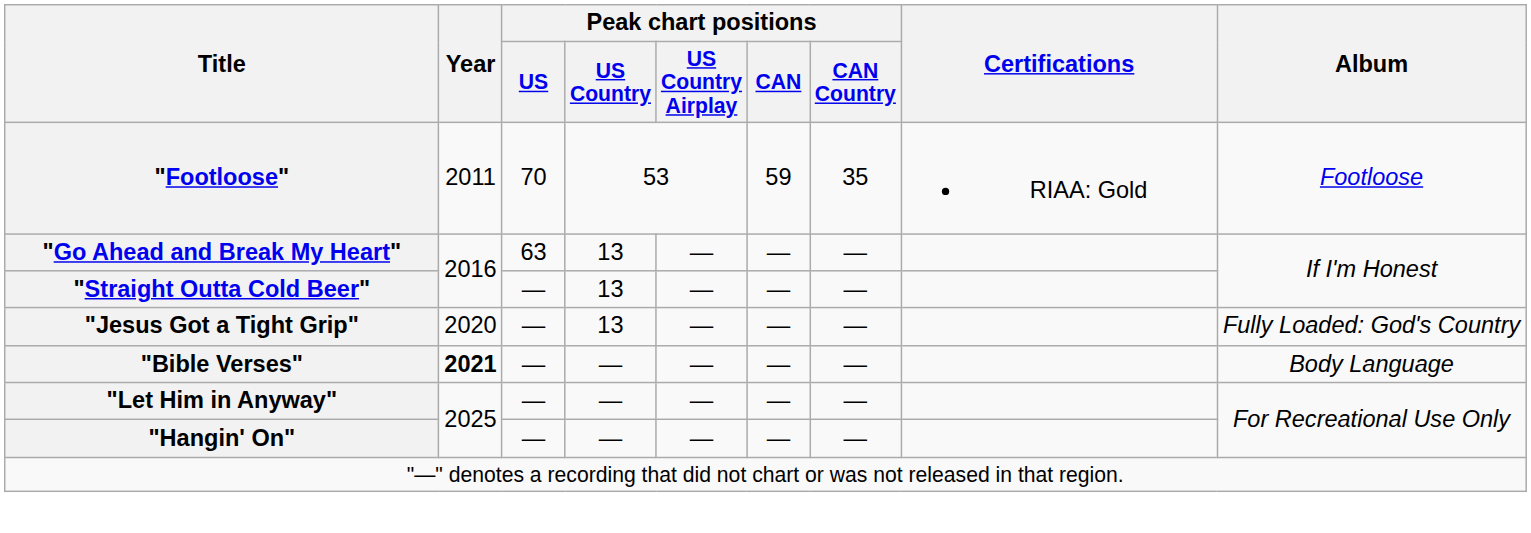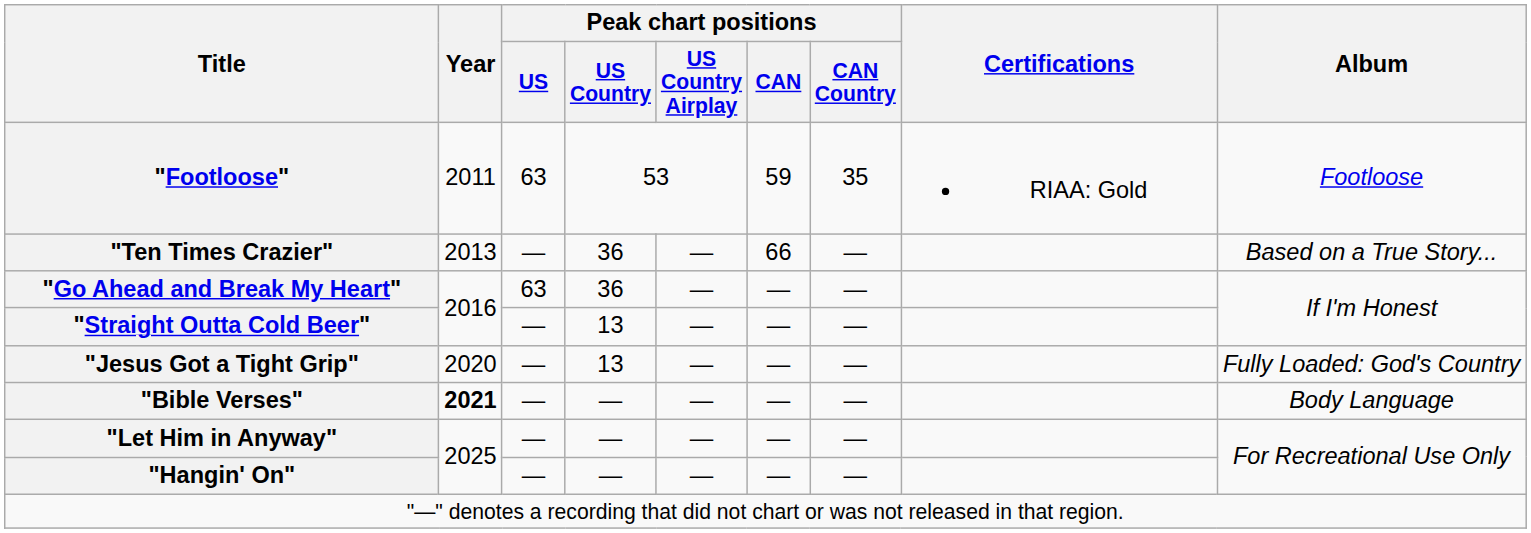"Footloose" | Peak chart positions / US: 70 -> 63
+ row: "Ten Times Crazier" | 2013 | — | 36 | — | 66 | — | Based on a True Story...
"Go Ahead and Break My Heart" | Peak chart positions / US Country: 13 -> 36
